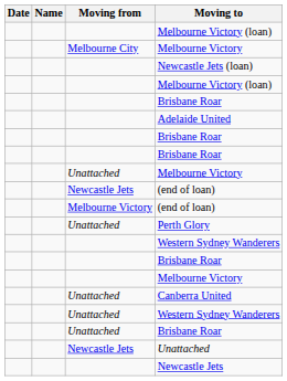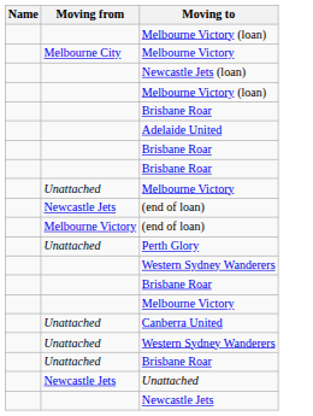- column: Date
